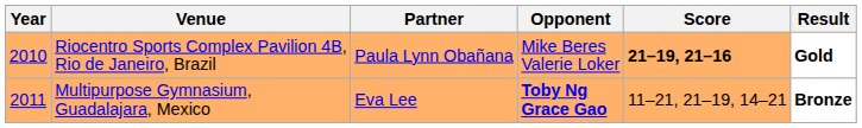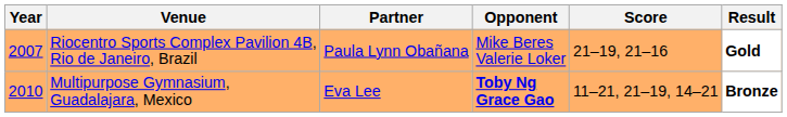Riocentro Sports Complex Pavilion 4B, Rio de Janeiro, Brazil | Year: 2010 -> 2007
Riocentro Sports Complex Pavilion 4B, Rio de Janeiro, Brazil | Score: bold -> normal
Multipurpose Gymnasium, Guadalajara, Mexico | Year: 2011 -> 2010
